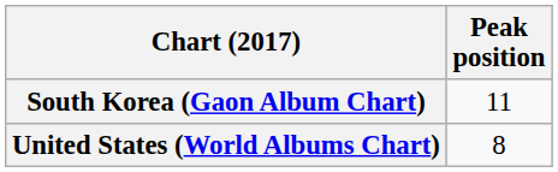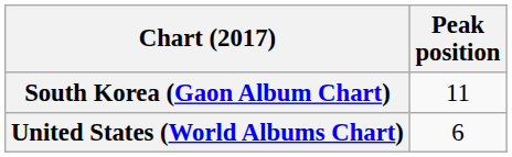United States (World Albums Chart) | Peak position: 8 -> 6
